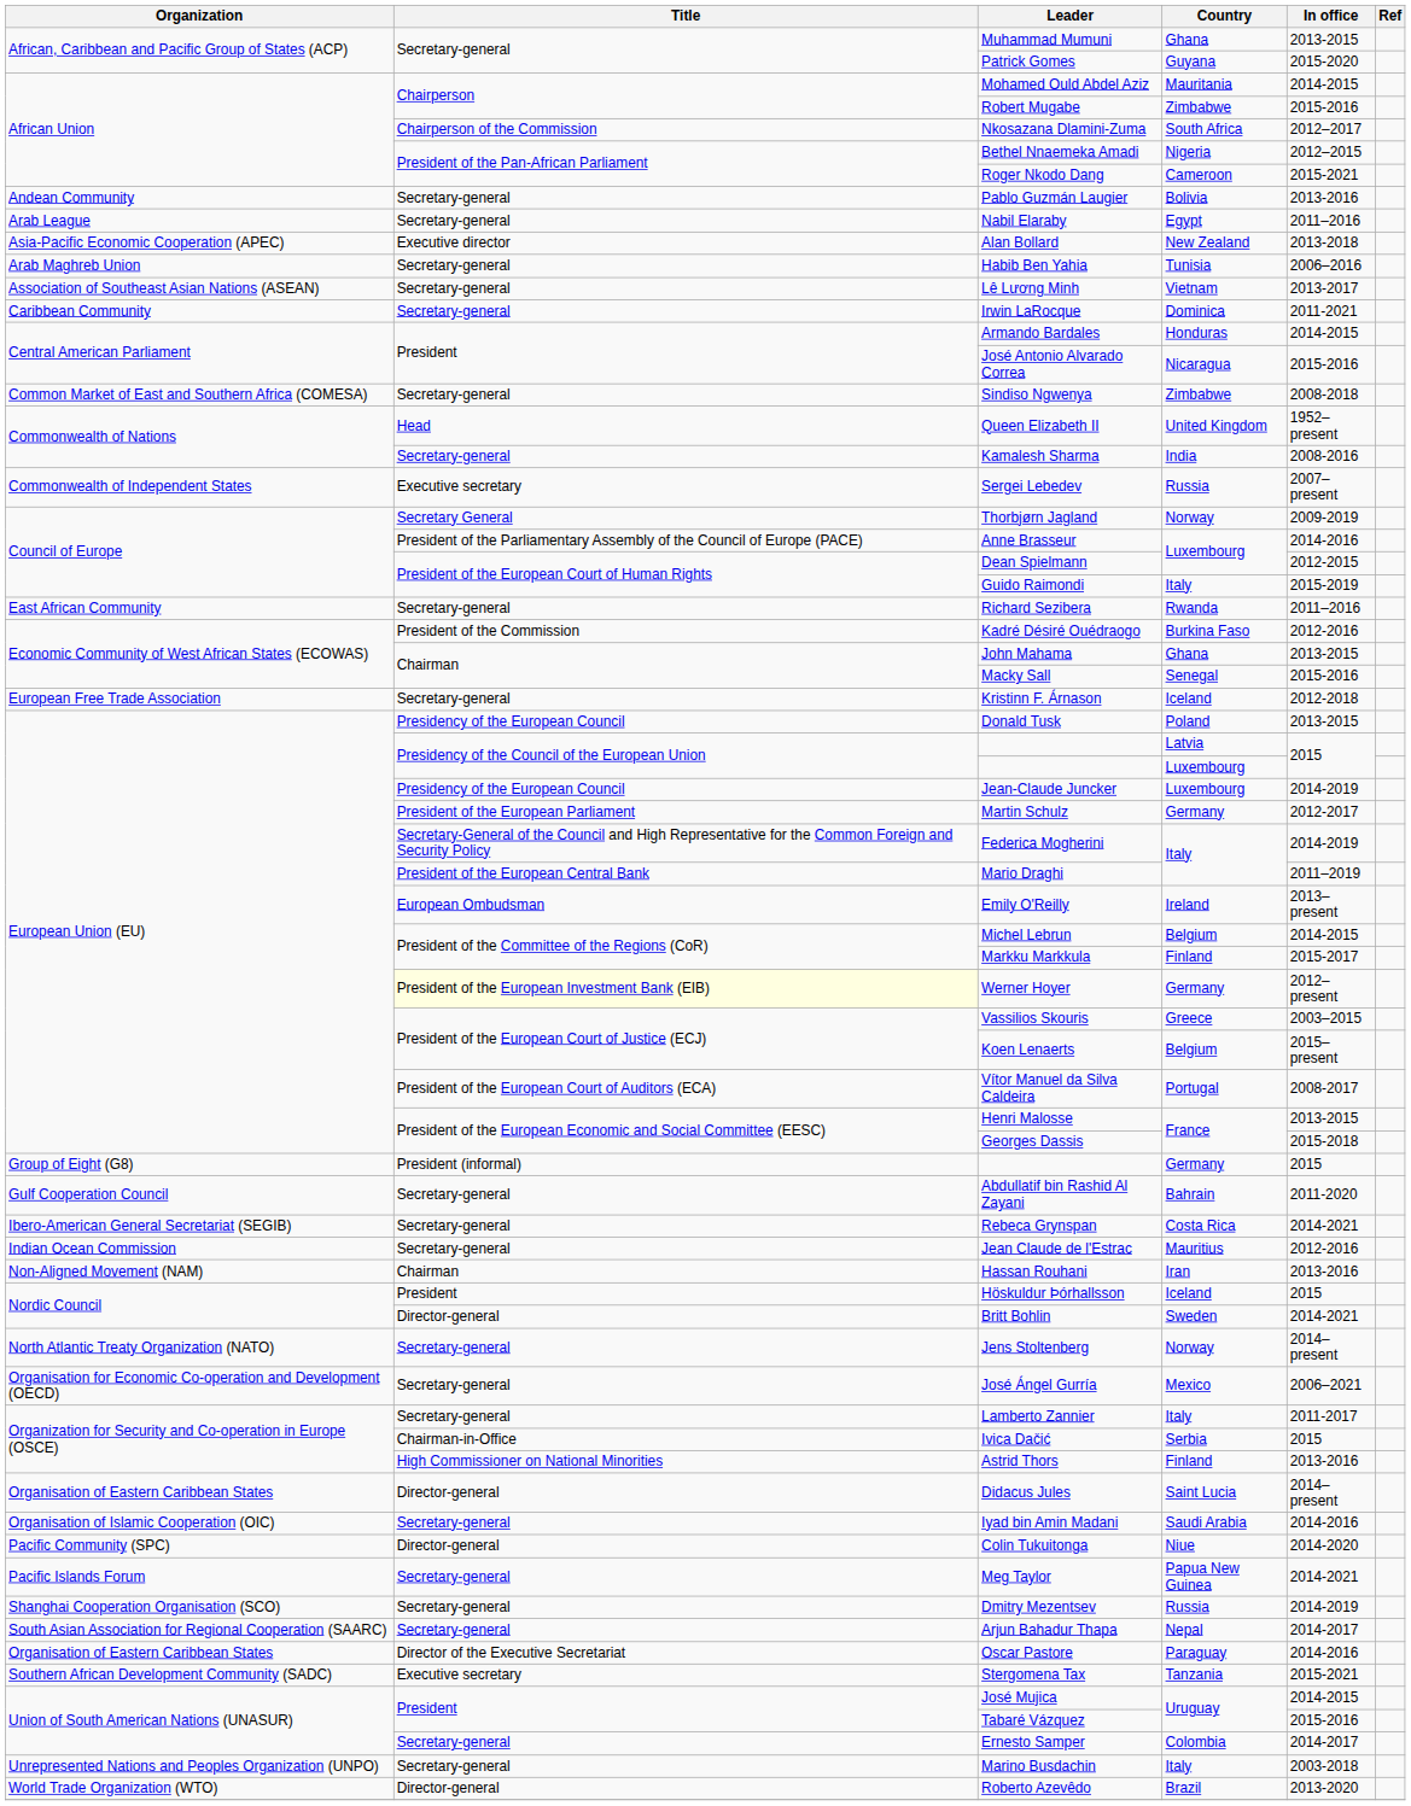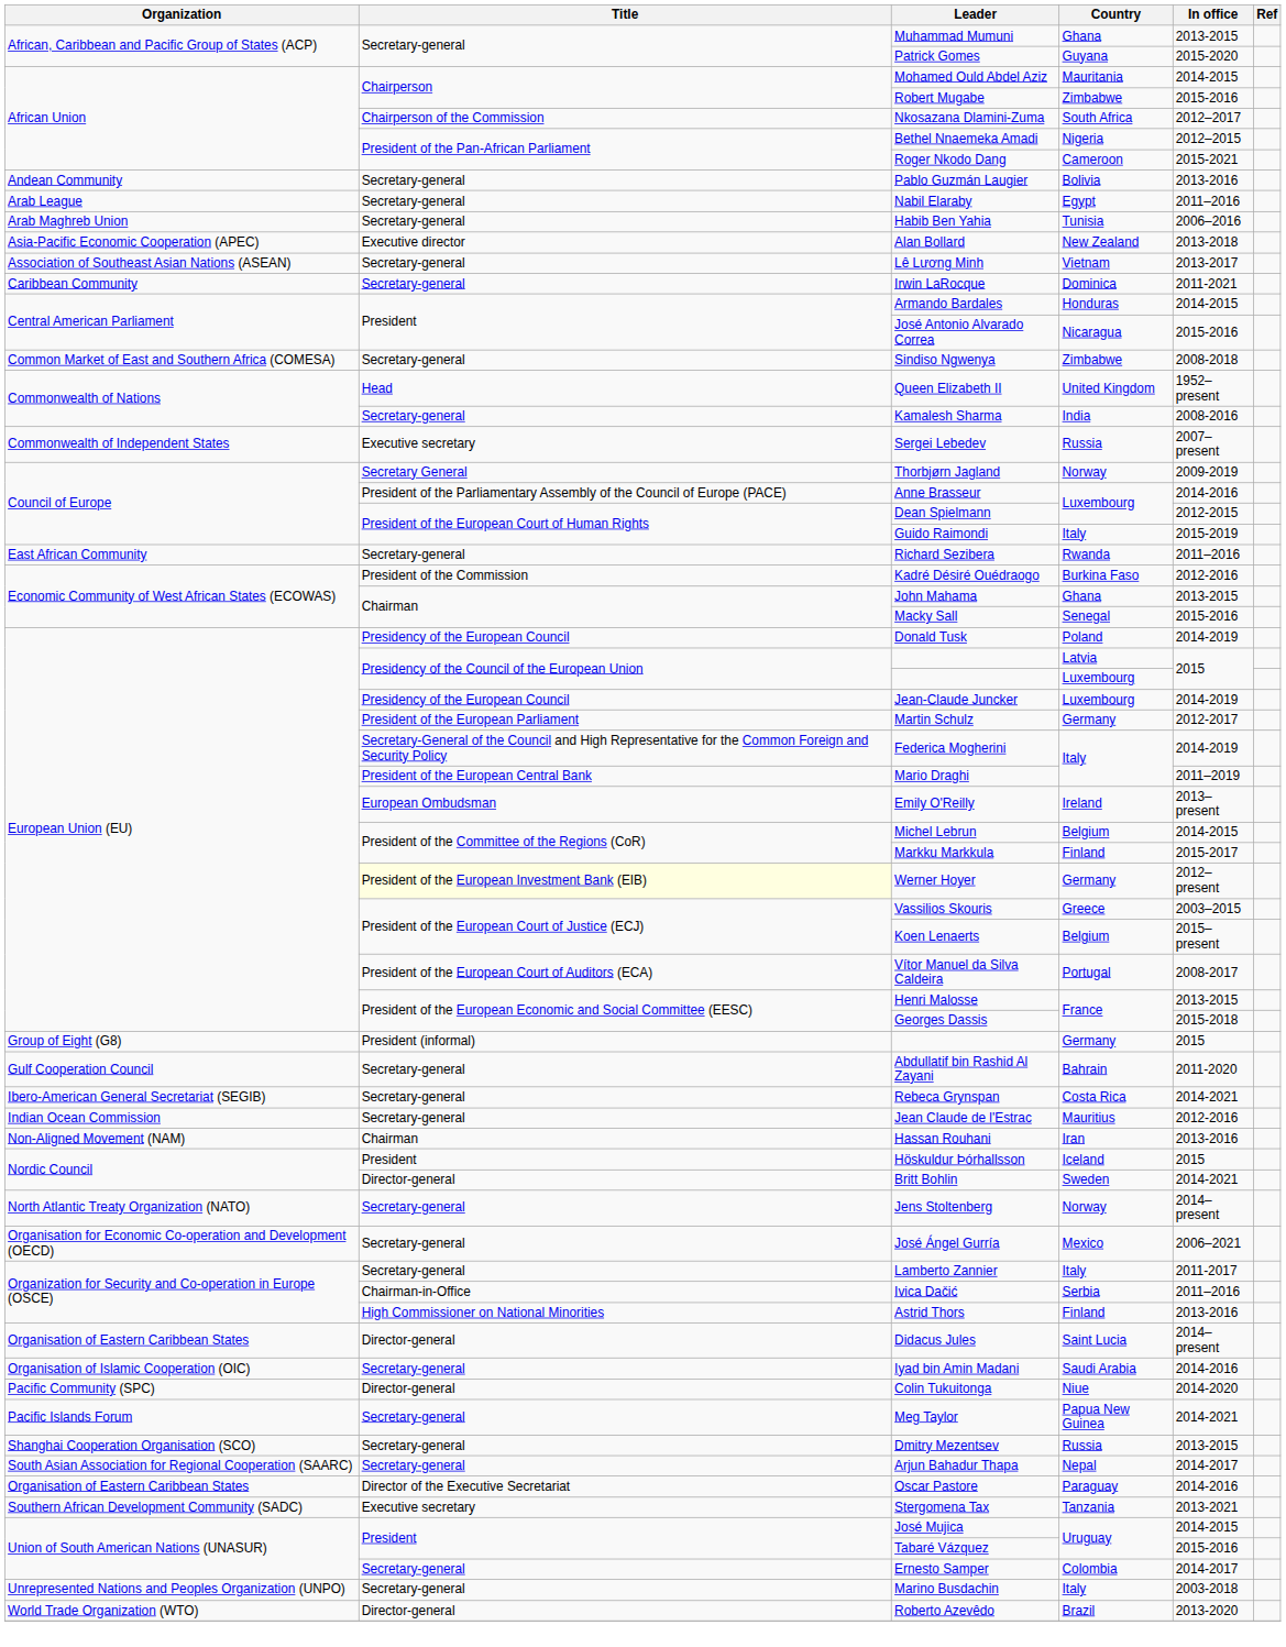rows swapped: Habib Ben Yahia <-> Alan Bollard
- row: European Free Trade Association | Secretary-general | Kristinn F. Árnason | Iceland | 2012-2018
Donald Tusk | In office: 2013-2015 -> 2014-2019
Ivica Dačić | In office: 2015 -> 2011–2016
Dmitry Mezentsev | In office: 2014-2019 -> 2013-2015
Stergomena Tax | In office: 2015-2021 -> 2013-2021
